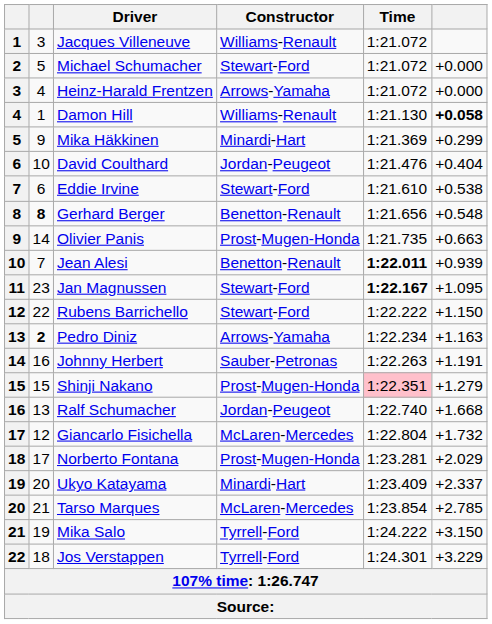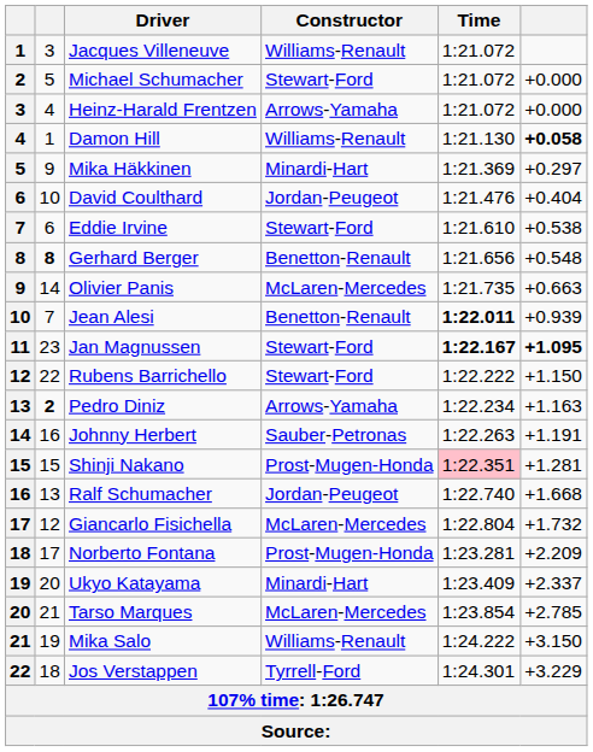Mika Häkkinen | column 6: +0.299 -> +0.297
Olivier Panis | Constructor: Prost-Mugen-Honda -> McLaren-Mercedes
Jan Magnussen | column 6: normal -> bold
Shinji Nakano | column 6: +1.279 -> +1.281
Norberto Fontana | column 6: +2.029 -> +2.209
Mika Salo | Constructor: Tyrrell-Ford -> Williams-Renault
